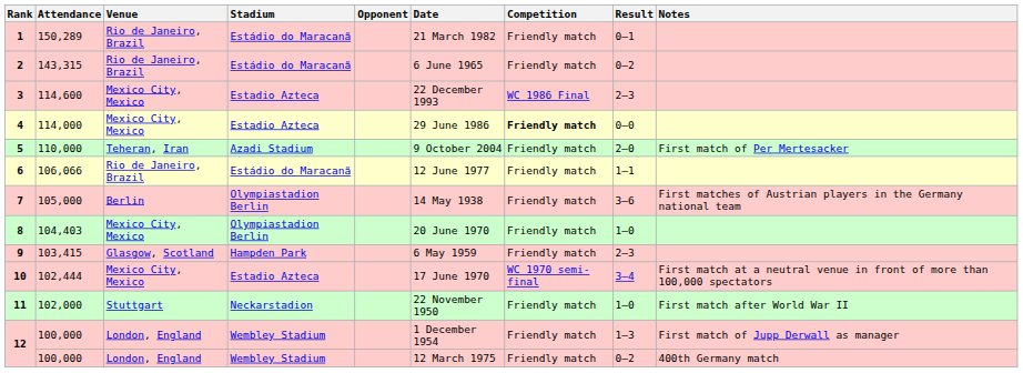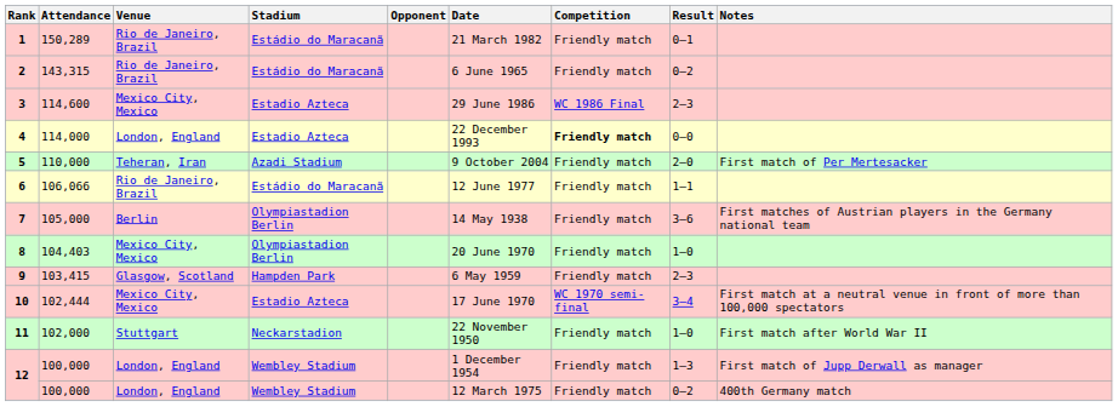3 | Date: 22 December 1993 -> 29 June 1986
4 | Venue: Mexico City, Mexico -> London, England
4 | Date: 29 June 1986 -> 22 December 1993
